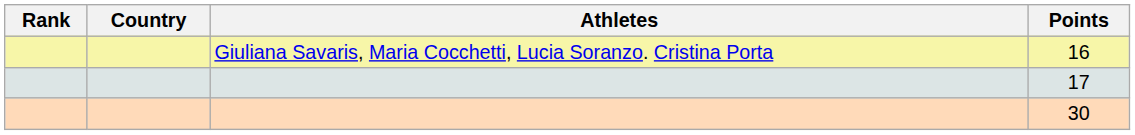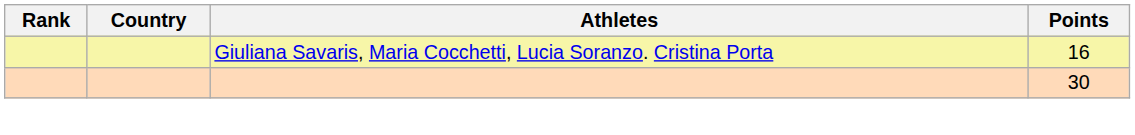- row: 17
